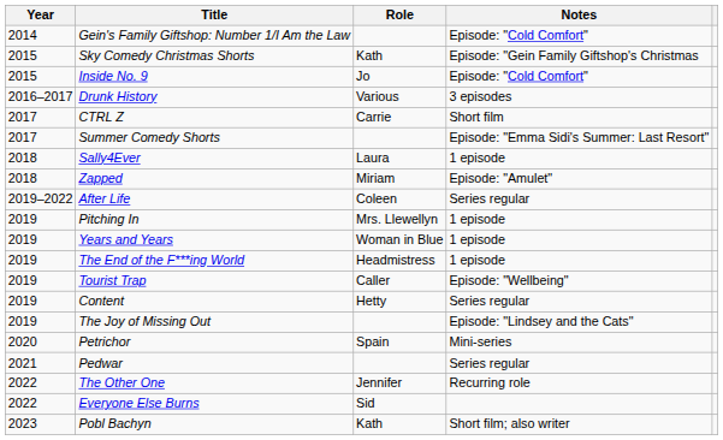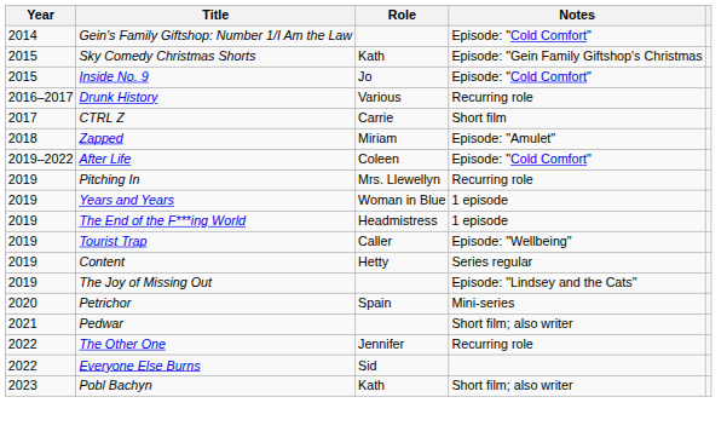Drunk History | Notes: 3 episodes -> Recurring role
- row: 2017 | Summer Comedy Shorts | Episode: "Emma Sidi's Summer: Last Resort"
- row: 2018 | Sally4Ever | Laura | 1 episode
After Life | Notes: Series regular -> Episode: "Cold Comfort"
Pitching In | Notes: 1 episode -> Recurring role
Pedwar | Notes: Series regular -> Short film; also writer
